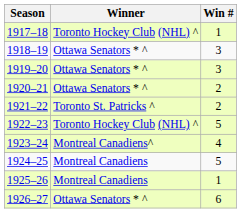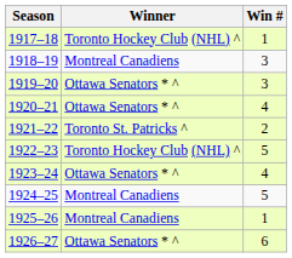1918–19 | Winner: Ottawa Senators * ^ -> Montreal Canadiens
1920–21 | Win #: 2 -> 4
1923–24 | Winner: Montreal Canadiens^ -> Ottawa Senators * ^
